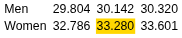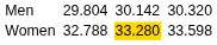Women | column 3: 32.786 -> 32.788
Women | column 7: 33.601 -> 33.598
